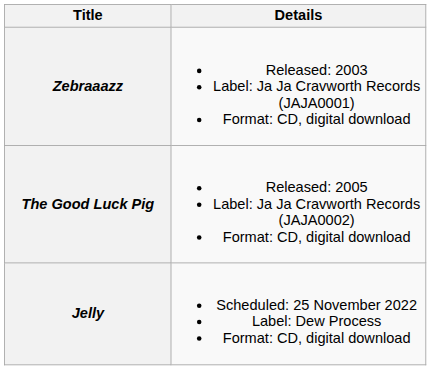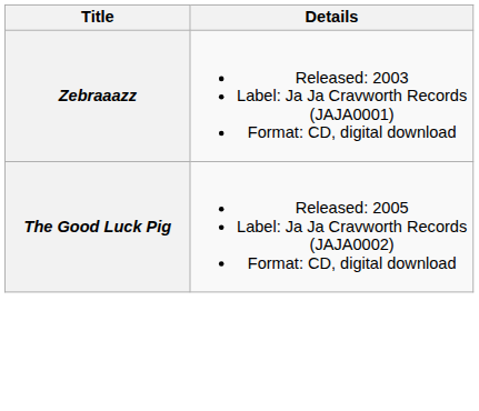- row: Jelly | Scheduled: 25 November 2022 Label: Dew Process Format: CD, digital download
